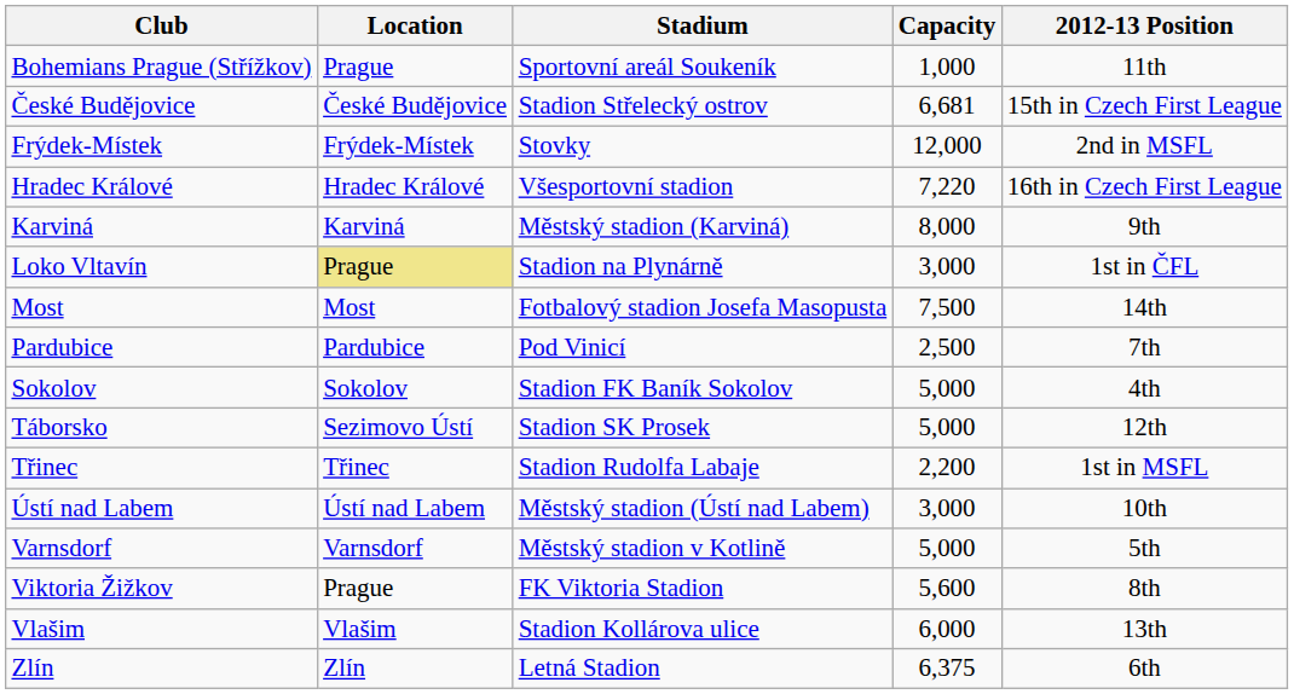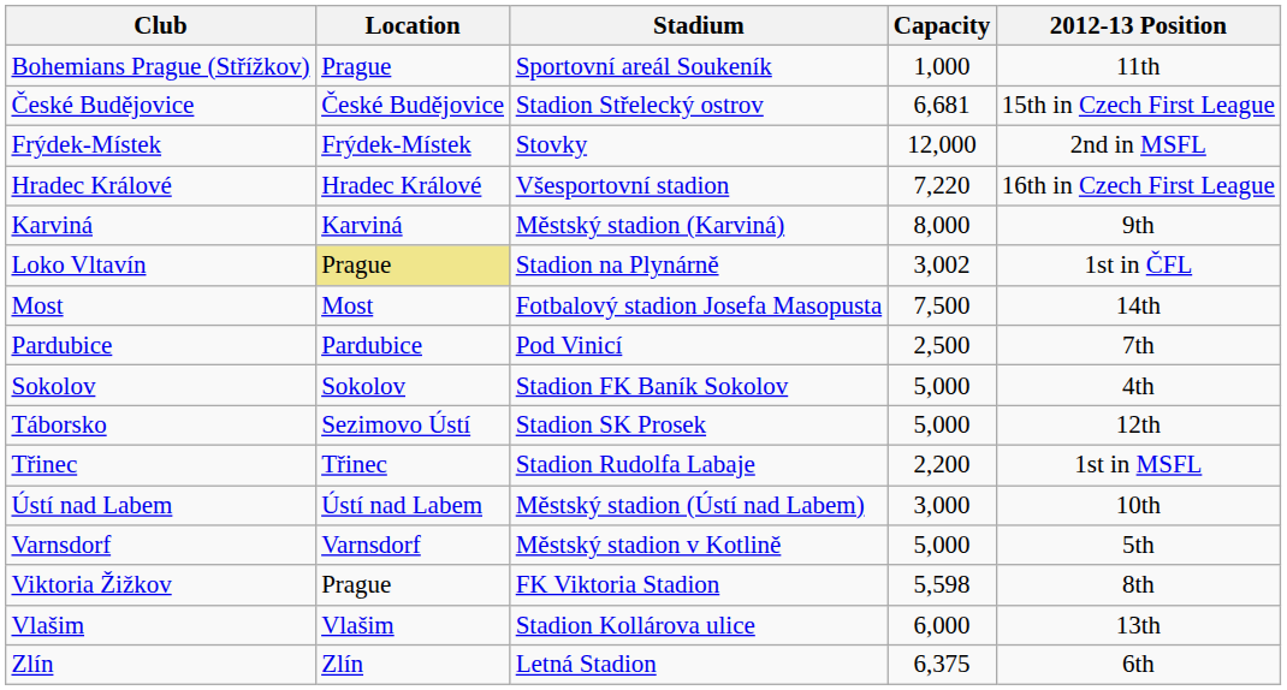Loko Vltavín | Capacity: 3,000 -> 3,002
Viktoria Žižkov | Capacity: 5,600 -> 5,598
